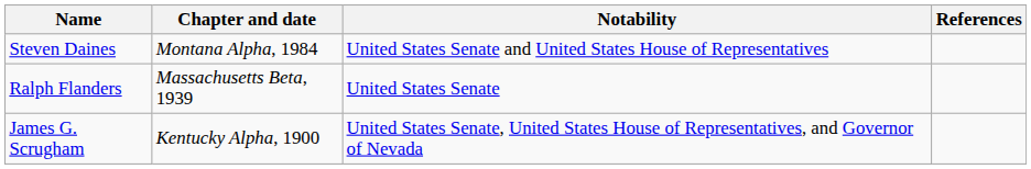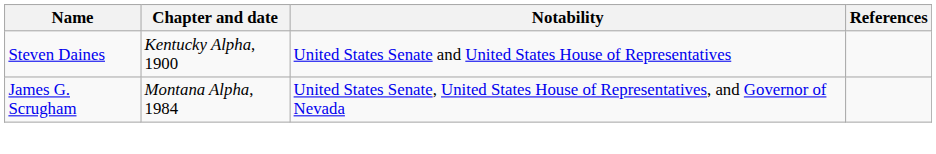Steven Daines | Chapter and date: Montana Alpha, 1984 -> Kentucky Alpha, 1900
- row: Ralph Flanders | Massachusetts Beta, 1939 | United States Senate
James G. Scrugham | Chapter and date: Kentucky Alpha, 1900 -> Montana Alpha, 1984
